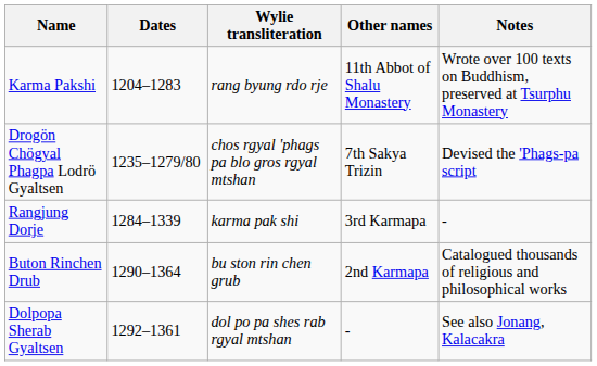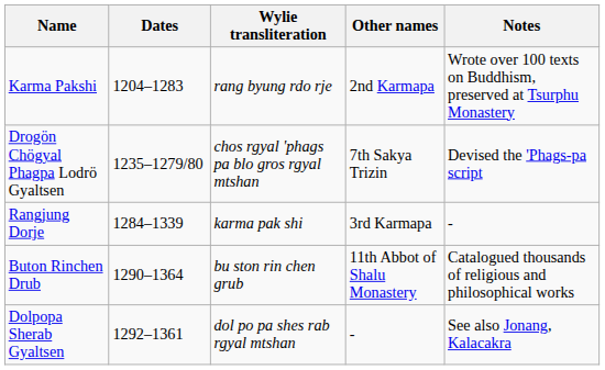Karma Pakshi | Other names: 11th Abbot of Shalu Monastery -> 2nd Karmapa
Buton Rinchen Drub | Other names: 2nd Karmapa -> 11th Abbot of Shalu Monastery
